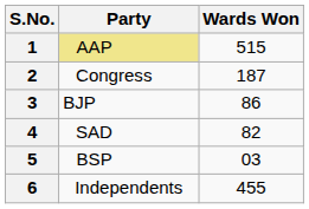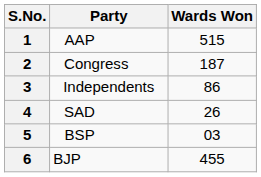1 | Party: khaki background -> no background
3 | Party: BJP -> Independents
4 | Wards Won: 82 -> 26
6 | Party: Independents -> BJP
